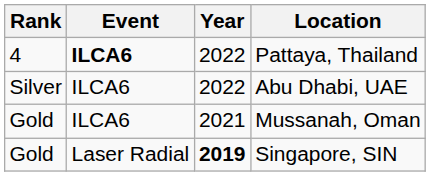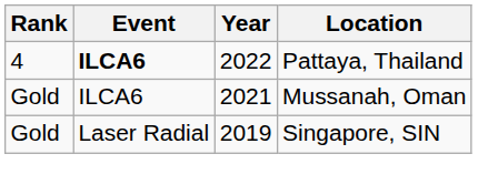- row: Silver | ILCA6 | 2022 | Abu Dhabi, UAE
Singapore, SIN | Year: bold -> normal
